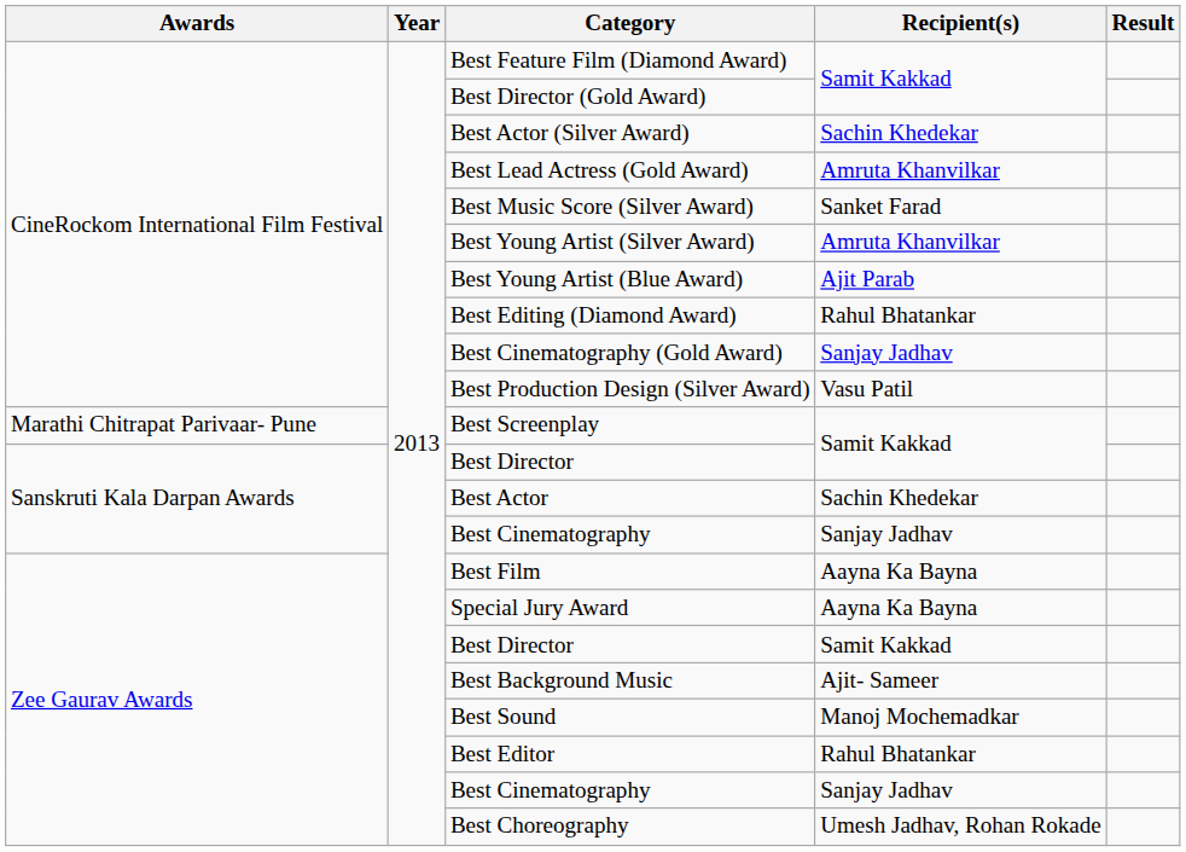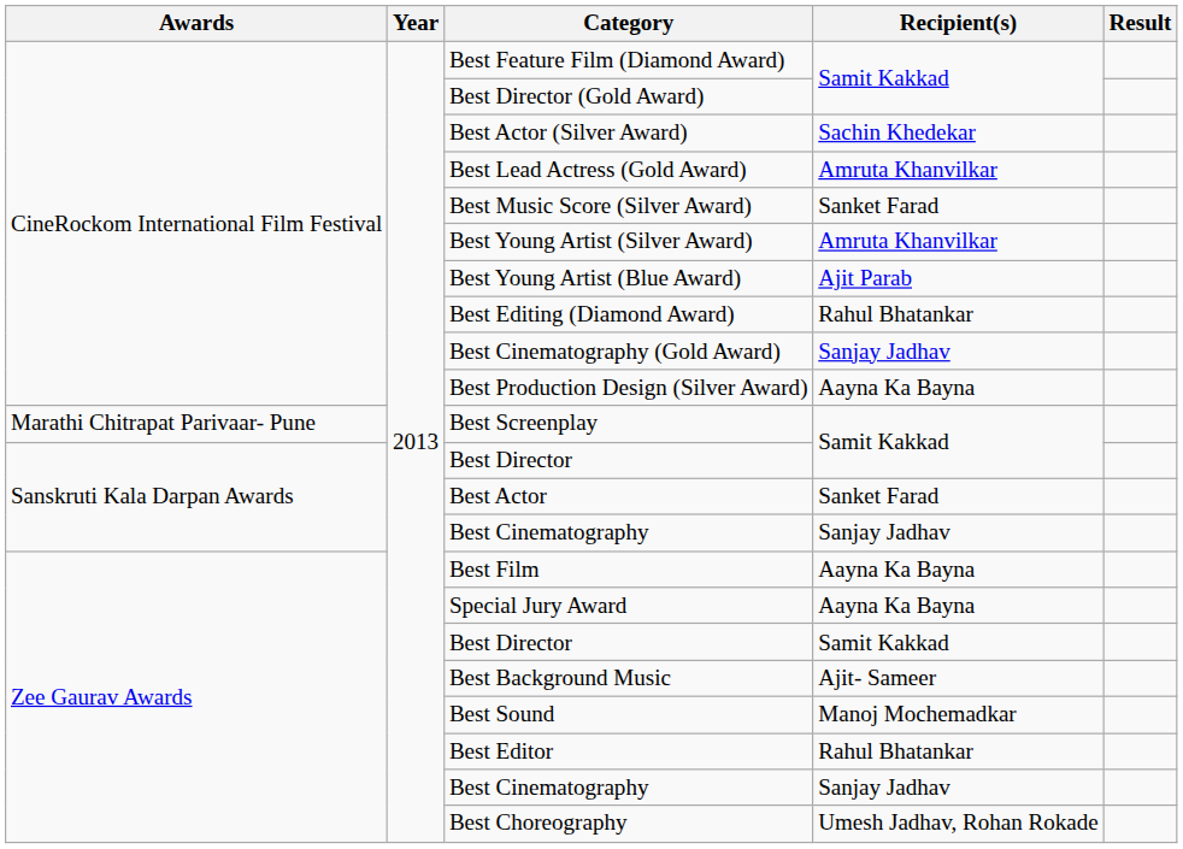Best Production Design (Silver Award) | Recipient(s): Vasu Patil -> Aayna Ka Bayna
Best Actor | Recipient(s): Sachin Khedekar -> Sanket Farad
